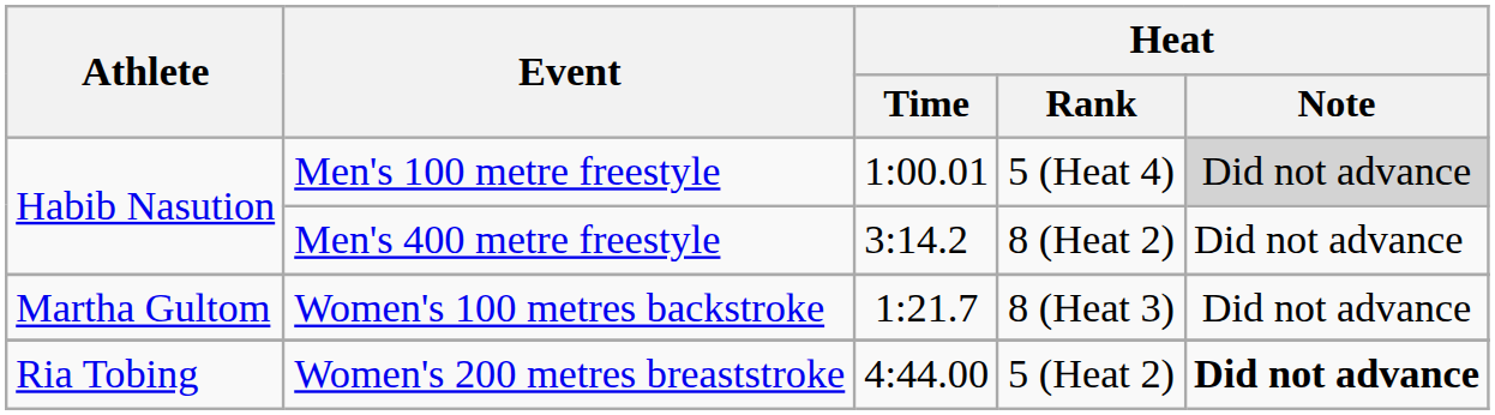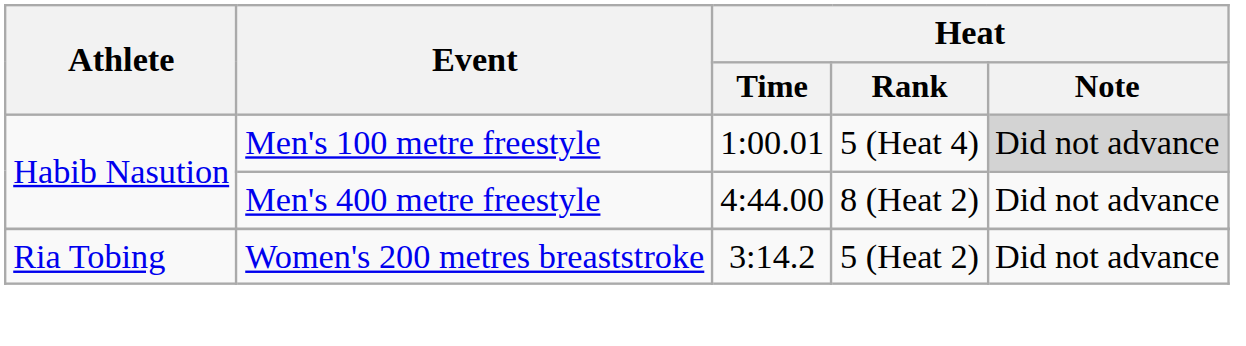Men's 400 metre freestyle | Heat / Time: 3:14.2 -> 4:44.00
- row: Martha Gultom | Women's 100 metres backstroke | 1:21.7 | 8 (Heat 3) | Did not advance
Women's 200 metres breaststroke | Heat / Time: 4:44.00 -> 3:14.2
Women's 200 metres breaststroke | Heat / Note: bold -> normal
